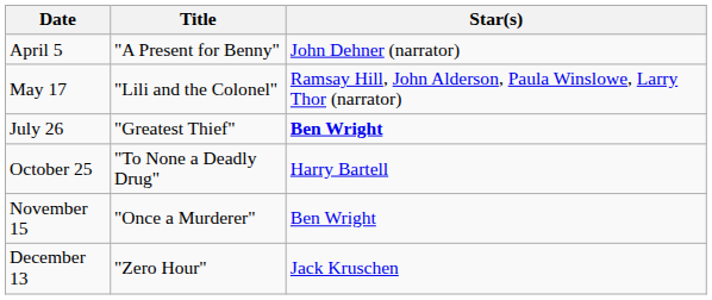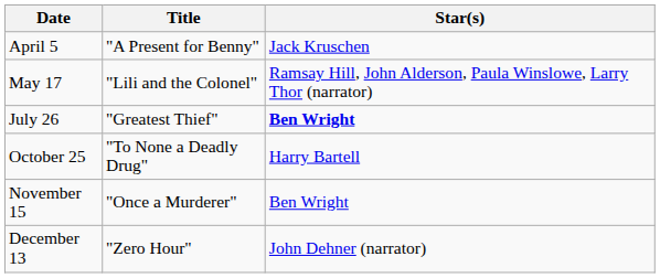April 5 | Star(s): John Dehner (narrator) -> Jack Kruschen
December 13 | Star(s): Jack Kruschen -> John Dehner (narrator)
